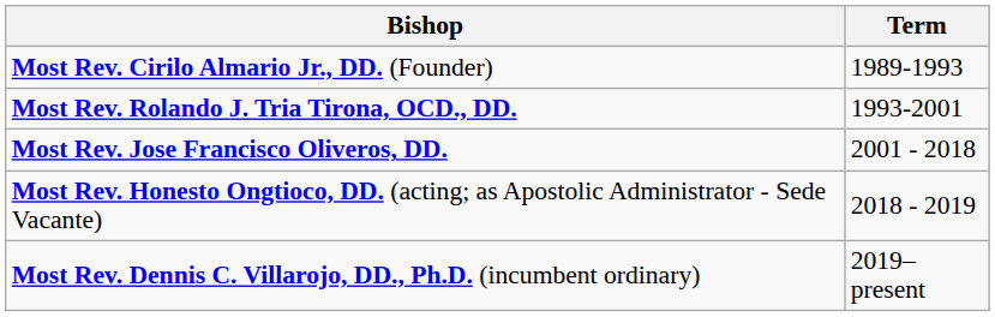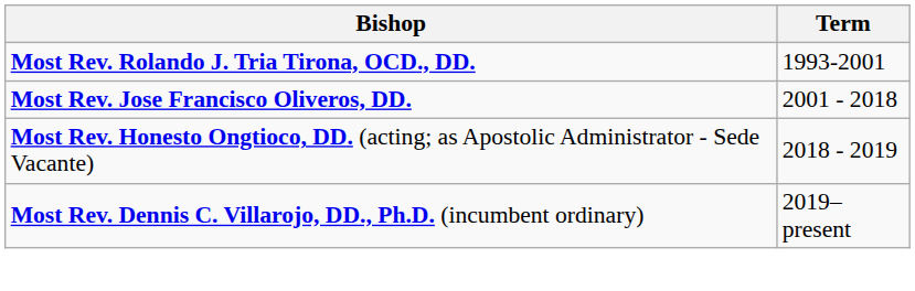- row: Most Rev. Cirilo Almario Jr., DD. (Founder) | 1989-1993
